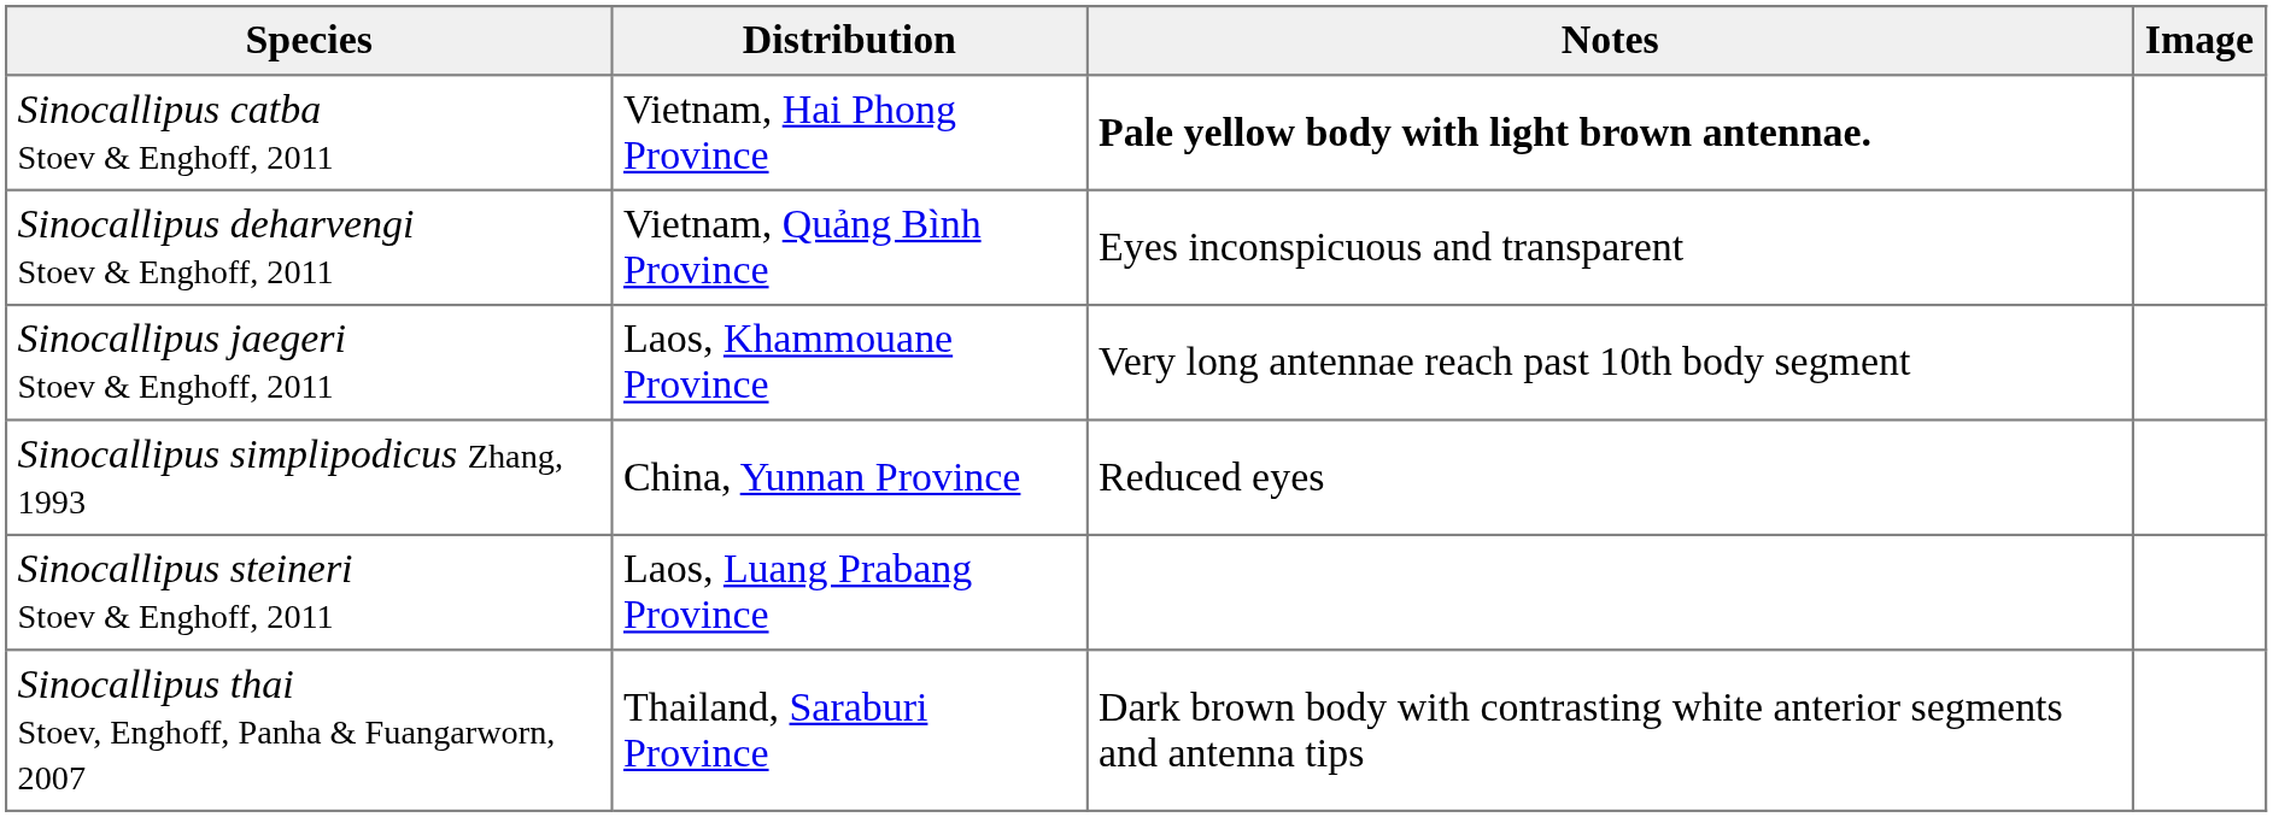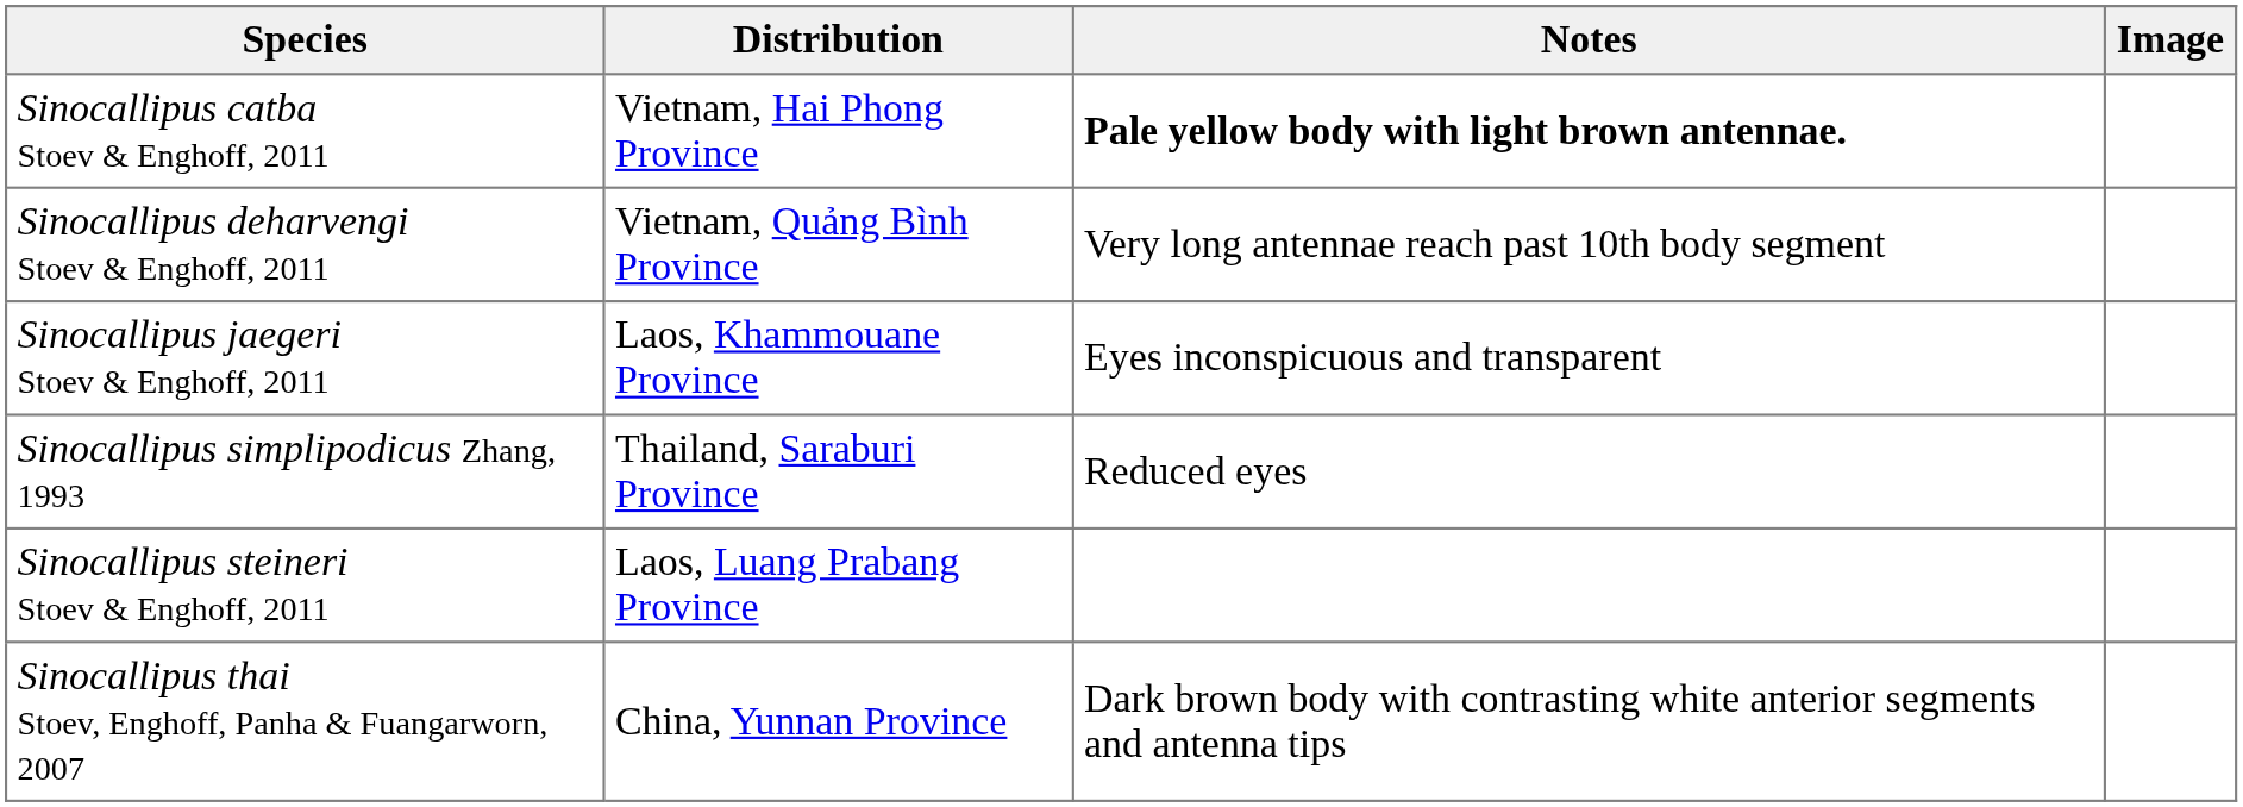Sinocallipus deharvengi Stoev & Enghoff, 2011 | Notes: Eyes inconspicuous and transparent -> Very long antennae reach past 10th body segment
Sinocallipus jaegeri Stoev & Enghoff, 2011 | Notes: Very long antennae reach past 10th body segment -> Eyes inconspicuous and transparent
Sinocallipus simplipodicus Zhang, 1993 | Distribution: China, Yunnan Province -> Thailand, Saraburi Province
Sinocallipus thai Stoev, Enghoff, Panha & Fuangarworn, 2007 | Distribution: Thailand, Saraburi Province -> China, Yunnan Province
